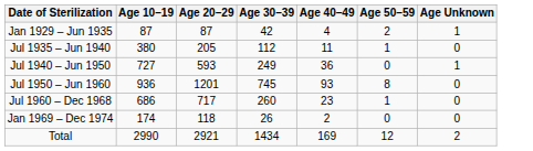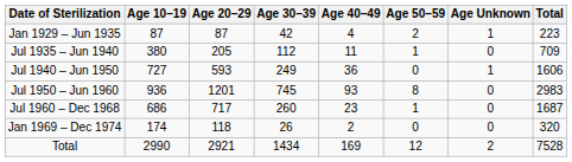+ column: Total | 223 | 709 | 1606 | 2983 | 1687 | 320 | 7528
